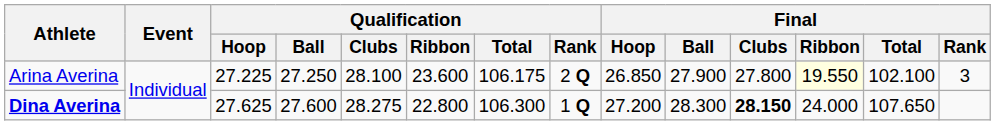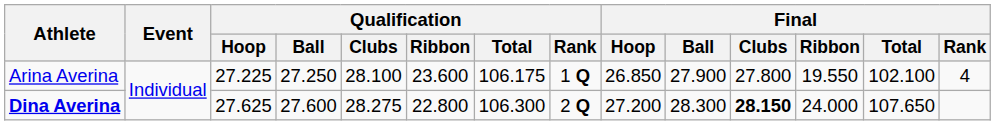Arina Averina | Qualification / Rank: 2 Q -> 1 Q
Arina Averina | Final / Ribbon: lightyellow background -> no background
Arina Averina | Final / Rank: 3 -> 4
Dina Averina | Qualification / Rank: 1 Q -> 2 Q
